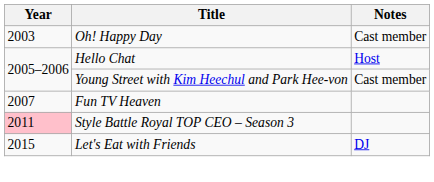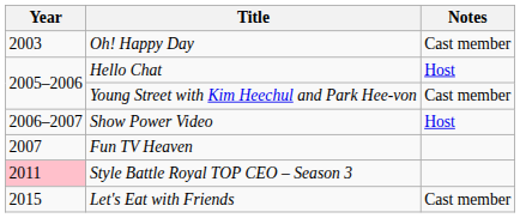+ row: 2006–2007 | Show Power Video | Host
Let's Eat with Friends | Notes: DJ -> Cast member
